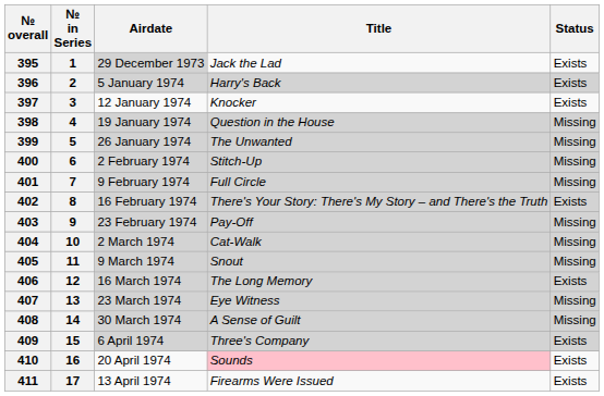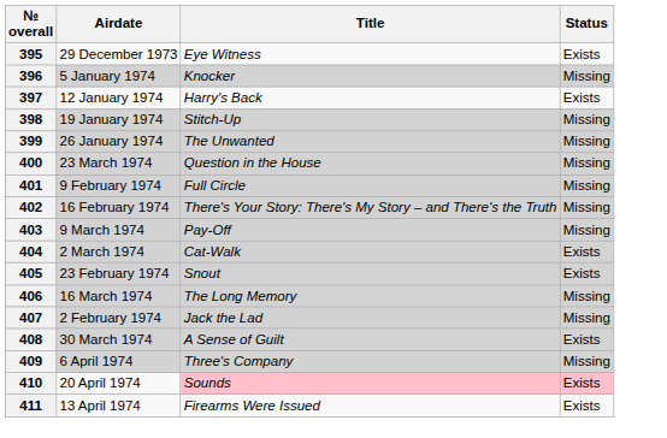- column: № in Series | 1 | 2 | 3 | 4 | 5 | 6 | 7 | 8 | 9 | 10 | 11 | 12 | 13 | 14 | 15 | 16 | 17
395 | Airdate: lightgrey background -> no background
395 | Title: Jack the Lad -> Eye Witness
396 | Title: Harry's Back -> Knocker
396 | Status: Exists -> Missing
397 | Title: Knocker -> Harry's Back
398 | Title: Question in the House -> Stitch-Up
400 | Airdate: 2 February 1974 -> 23 March 1974
400 | Title: Stitch-Up -> Question in the House
402 | Status: Exists -> Missing
403 | Airdate: 23 February 1974 -> 9 March 1974
404 | Status: Missing -> Exists
405 | Airdate: 9 March 1974 -> 23 February 1974
405 | Status: Missing -> Exists
406 | Status: Exists -> Missing
407 | Airdate: 23 March 1974 -> 2 February 1974
407 | Title: Eye Witness -> Jack the Lad
408 | Status: Missing -> Exists
409 | Status: Exists -> Missing
410 | Status: no background -> pink background
